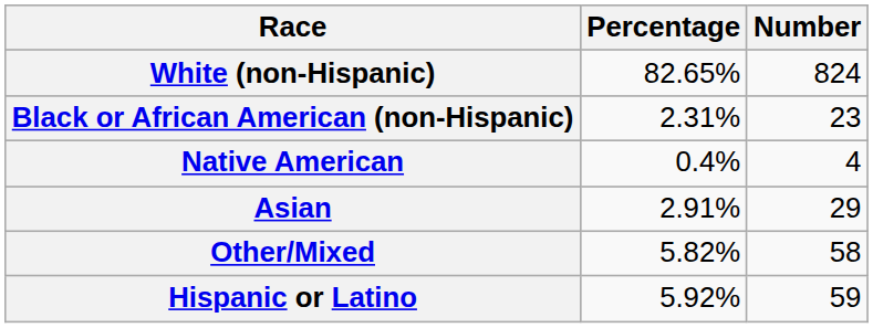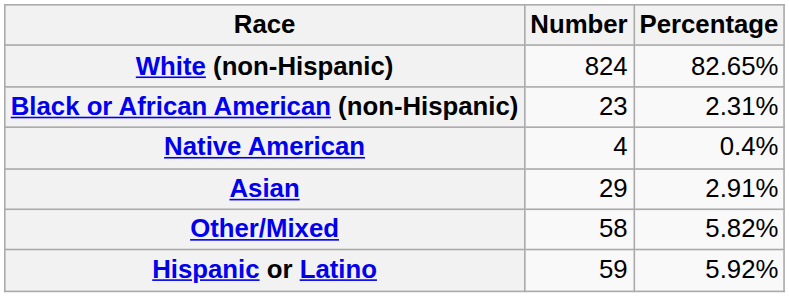columns swapped: Number <-> Percentage
